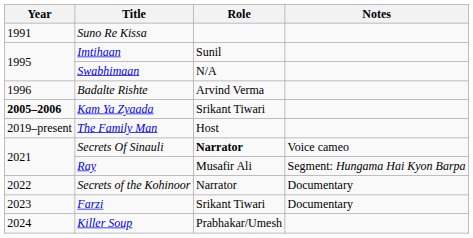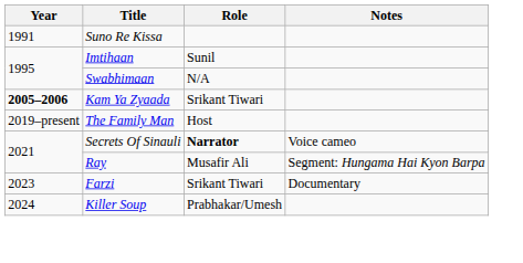- row: 1996 | Badalte Rishte | Arvind Verma
- row: 2022 | Secrets of the Kohinoor | Narrator | Documentary
